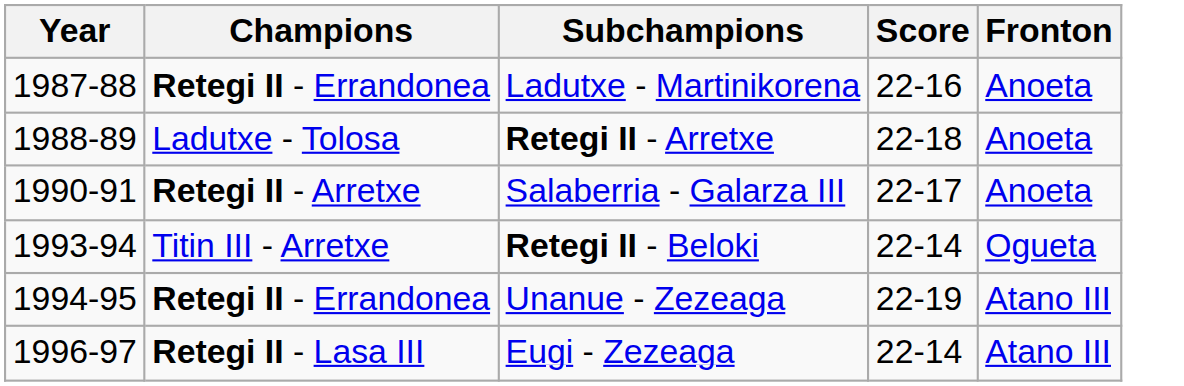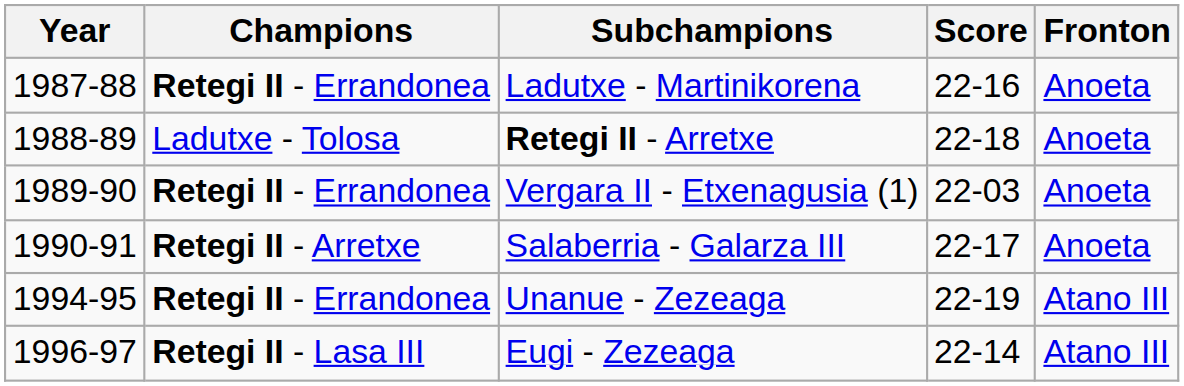+ row: 1989-90 | Retegi II - Errandonea | Vergara II - Etxenagusia (1) | 22-03 | Anoeta
- row: 1993-94 | Titin III - Arretxe | Retegi II - Beloki | 22-14 | Ogueta
